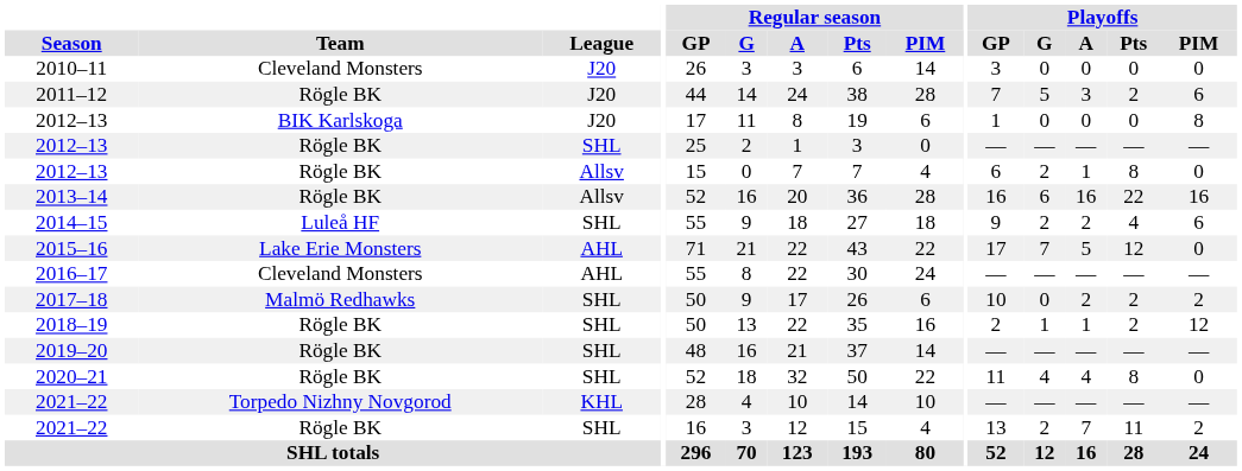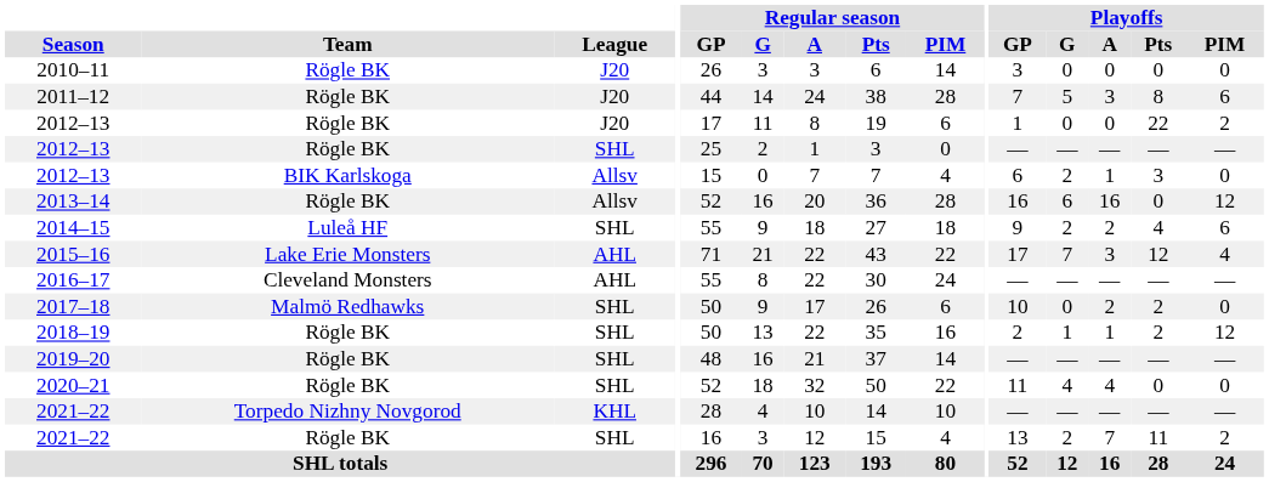2010–11 | Team: Cleveland Monsters -> Rögle BK
2011–12 | Playoffs / Pts: 2 -> 8
2012–13 / J20 | Team: BIK Karlskoga -> Rögle BK
2012–13 / J20 | Playoffs / Pts: 0 -> 22
2012–13 / J20 | Playoffs / PIM: 8 -> 2
2012–13 / Allsv | Team: Rögle BK -> BIK Karlskoga
2012–13 / Allsv | Playoffs / Pts: 8 -> 3
2013–14 | Playoffs / Pts: 22 -> 0
2013–14 | Playoffs / PIM: 16 -> 12
2015–16 | Playoffs / A: 5 -> 3
2015–16 | Playoffs / PIM: 0 -> 4
2017–18 | Playoffs / PIM: 2 -> 0
2020–21 | Playoffs / Pts: 8 -> 0
